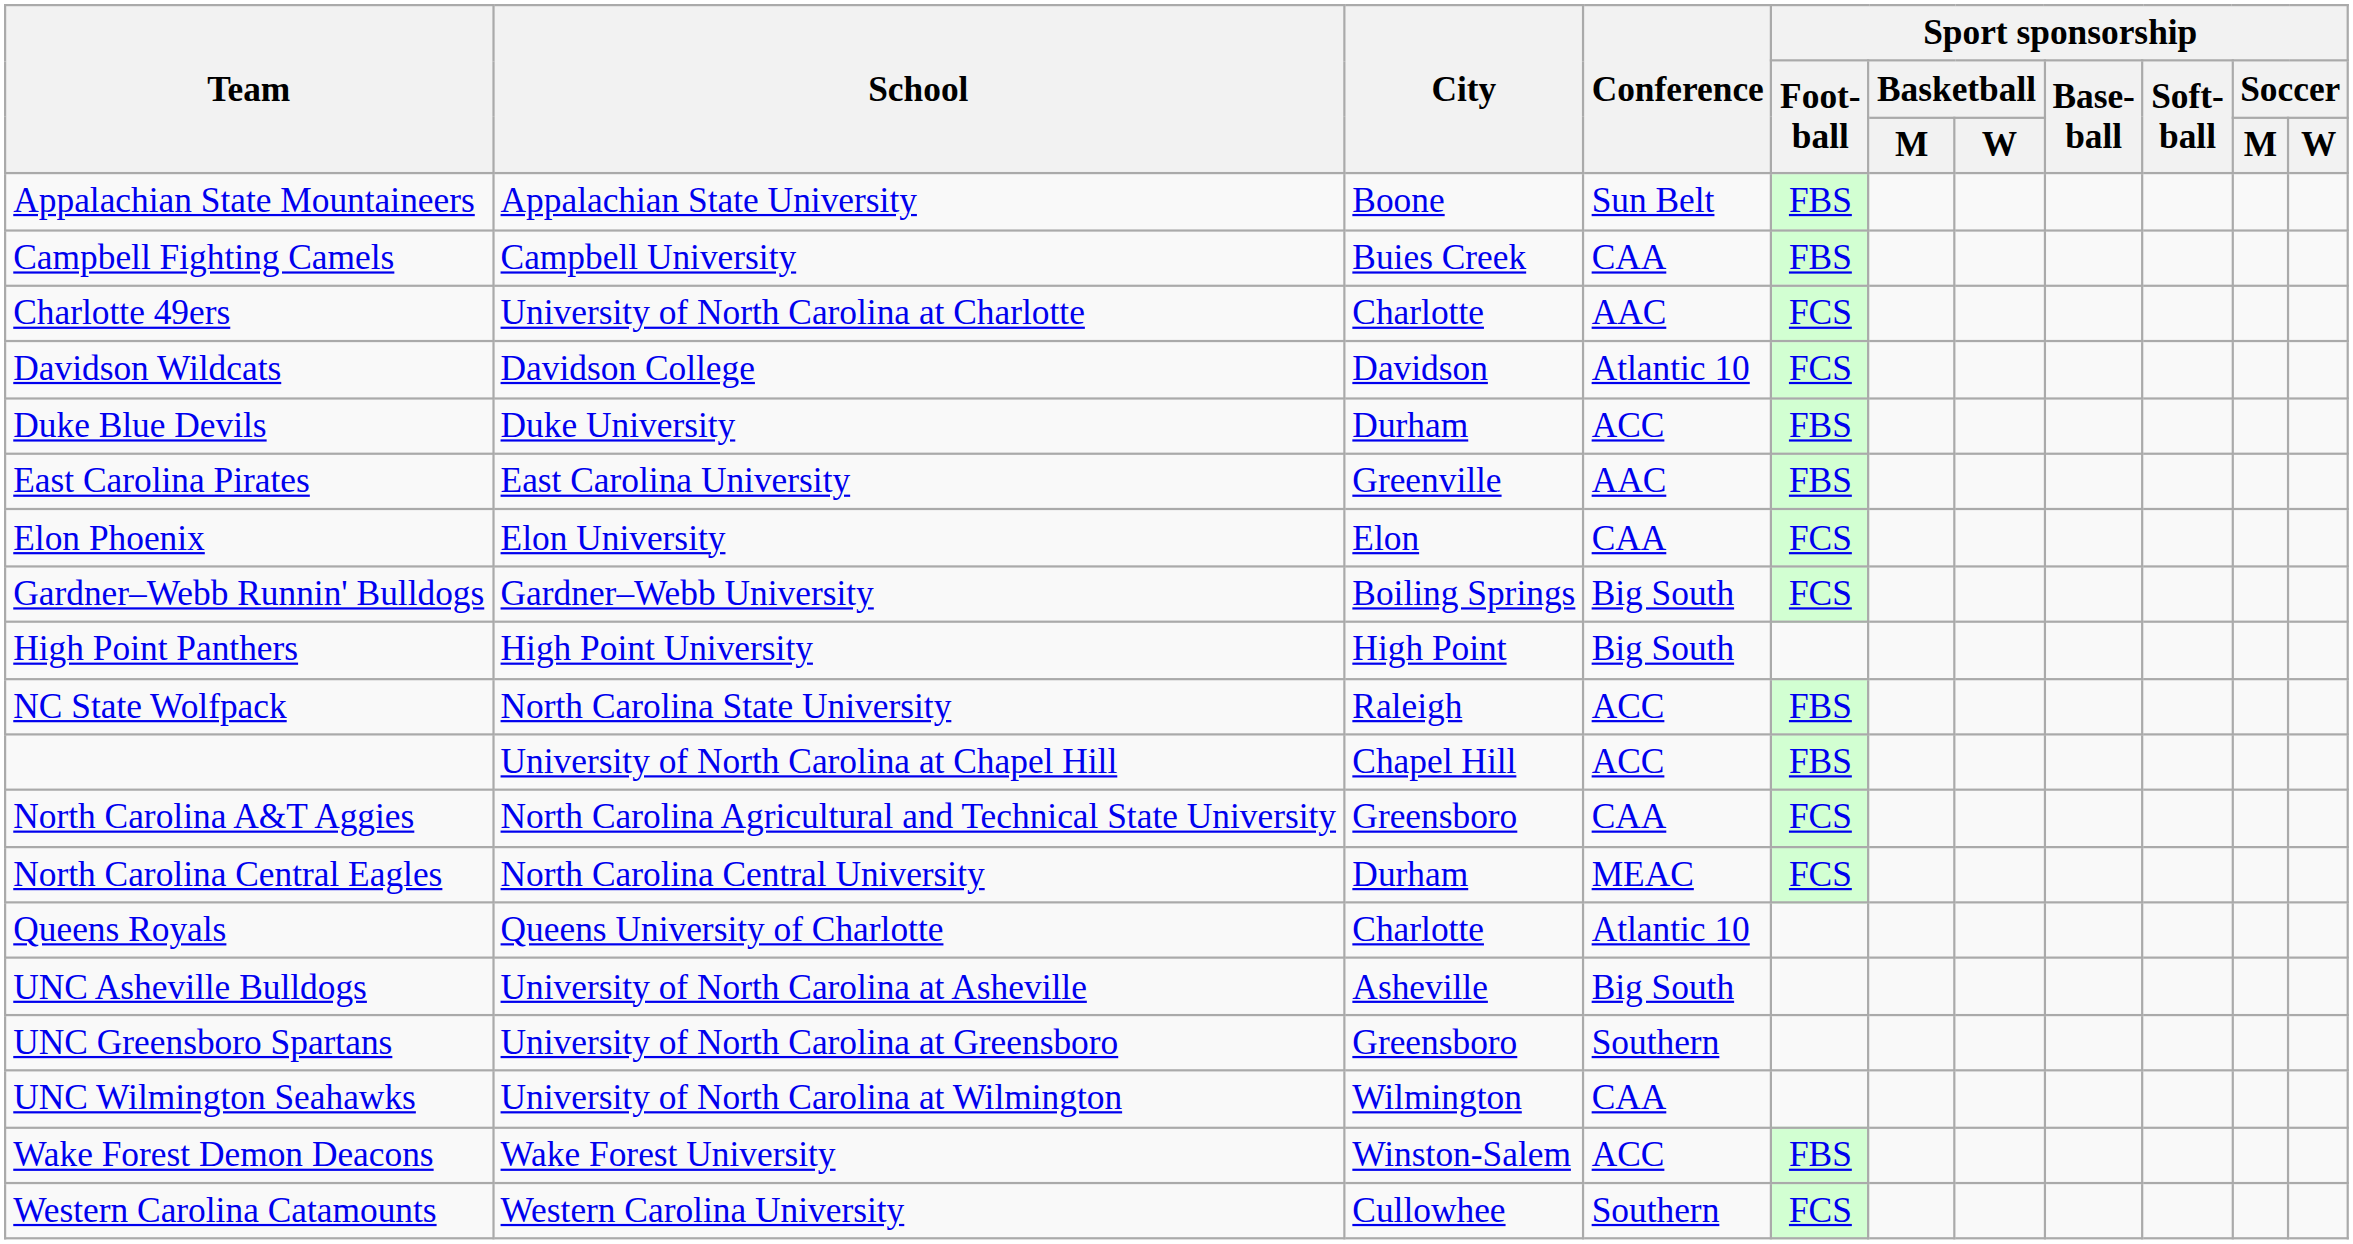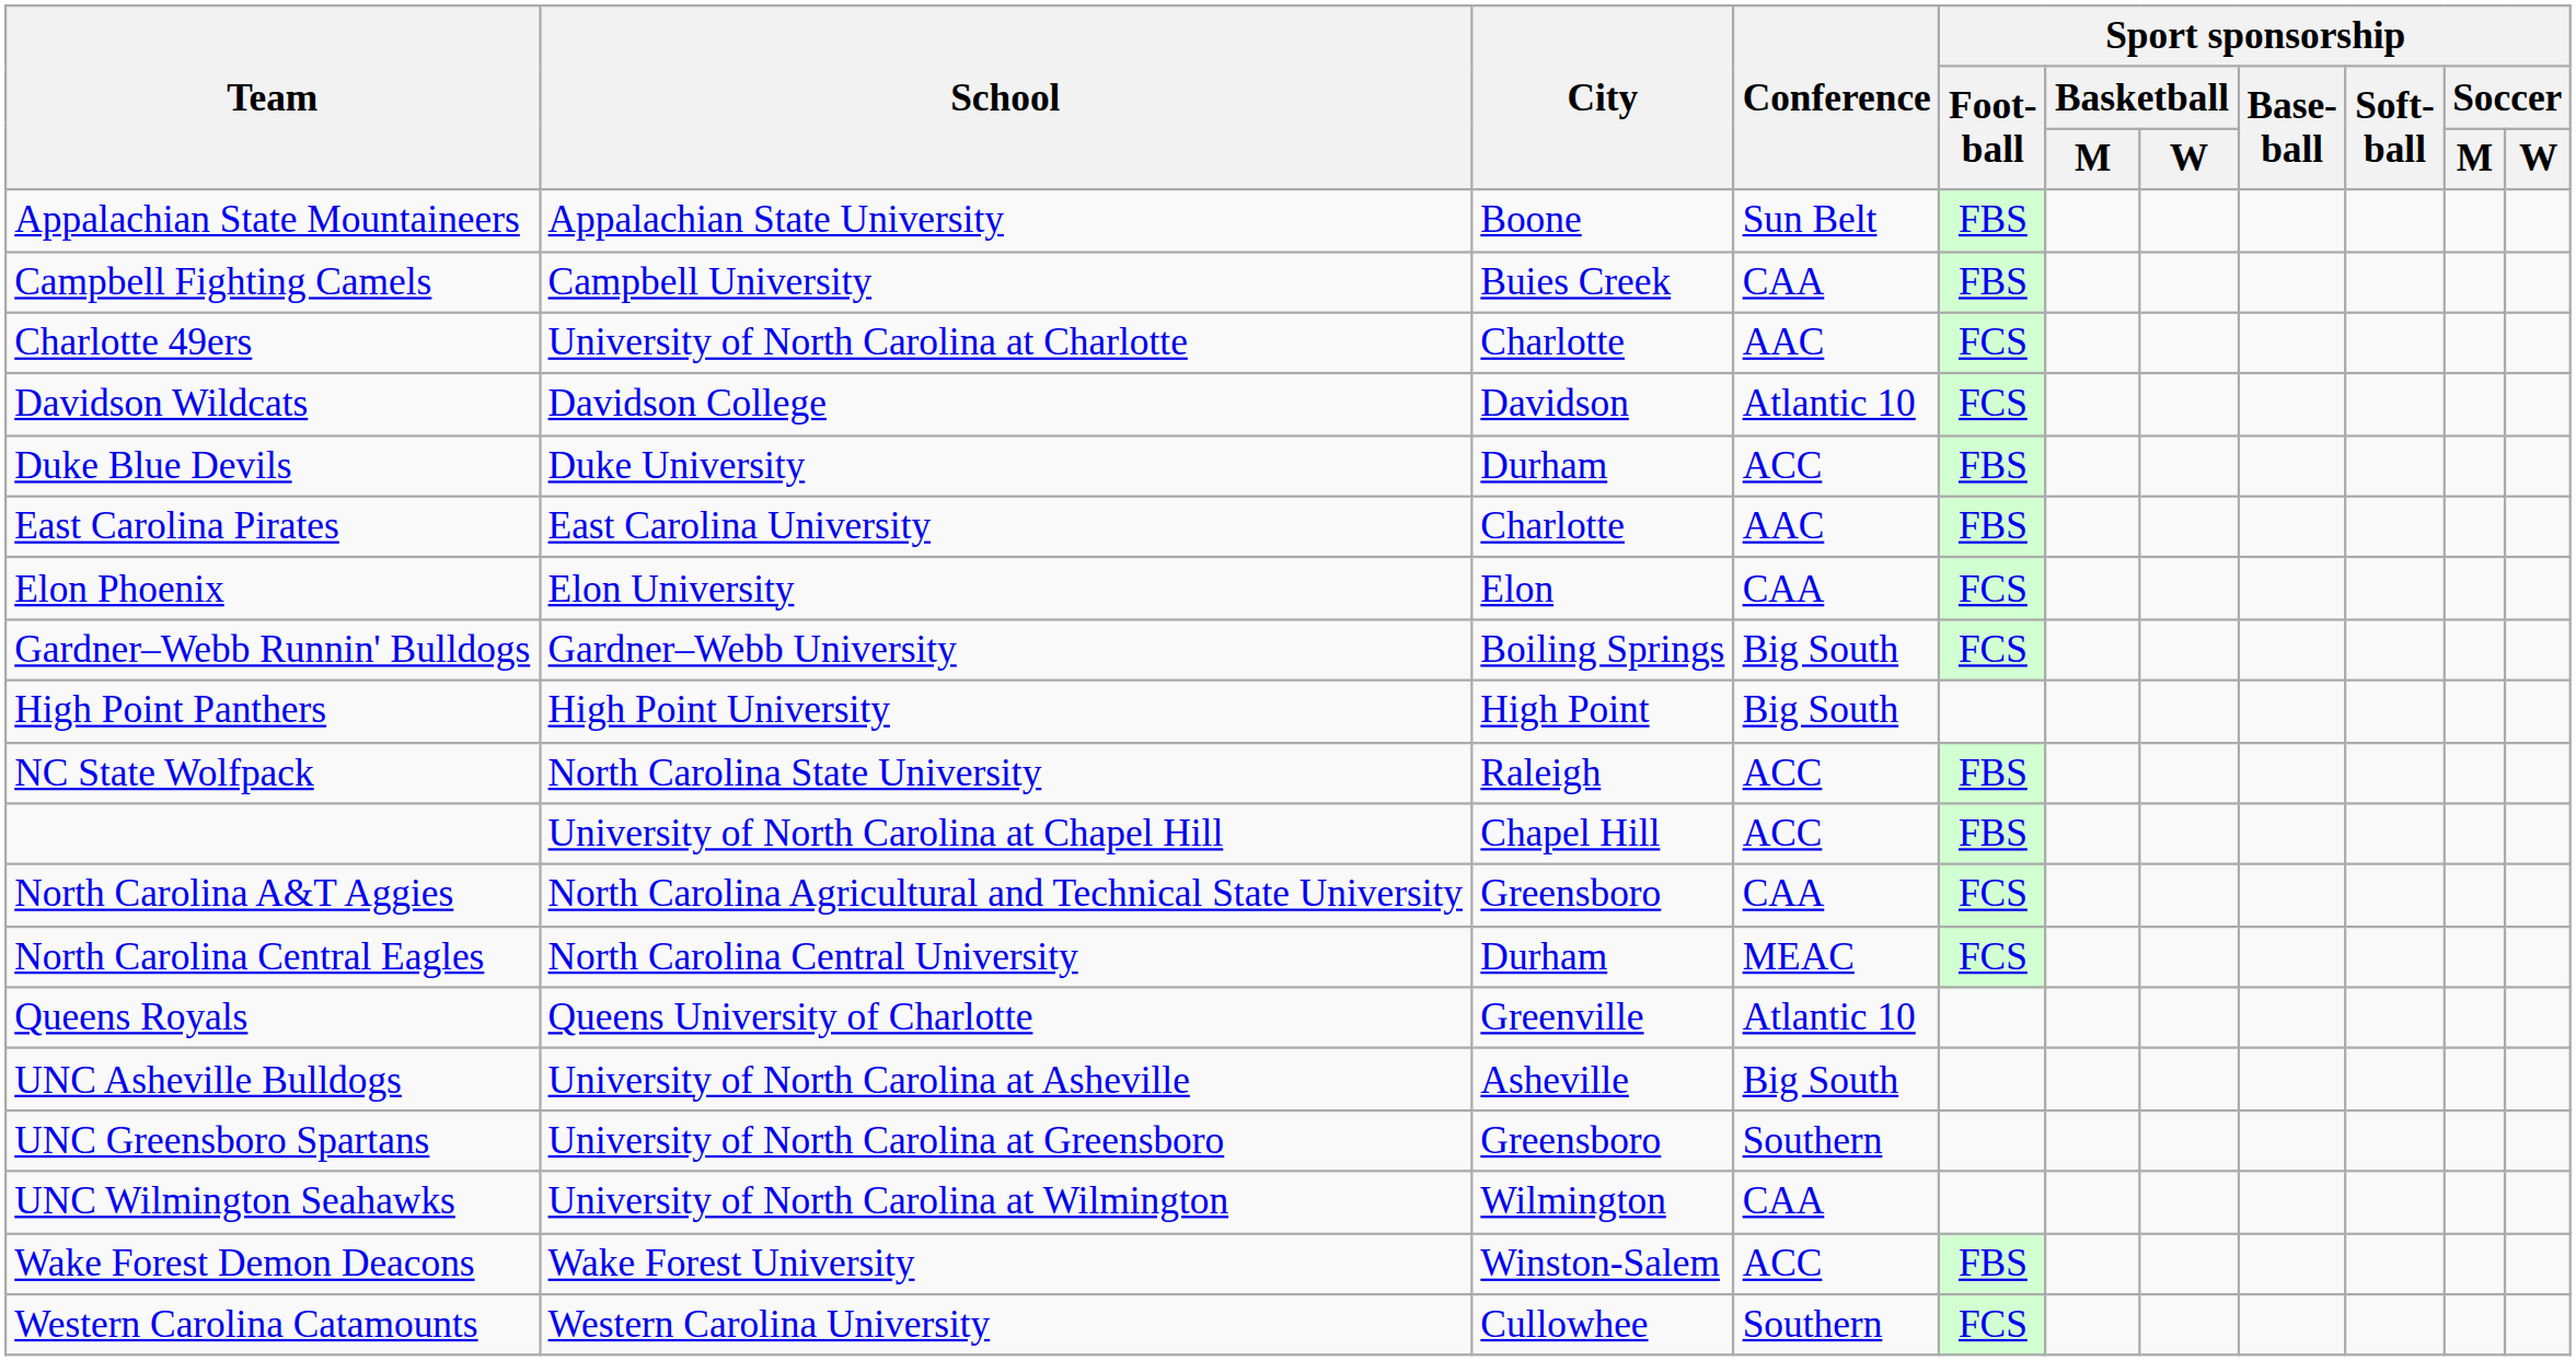East Carolina Pirates | City: Greenville -> Charlotte
Queens Royals | City: Charlotte -> Greenville
